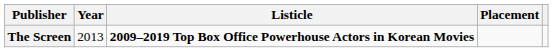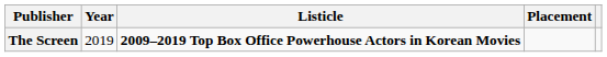The Screen | Year: 2013 -> 2019
